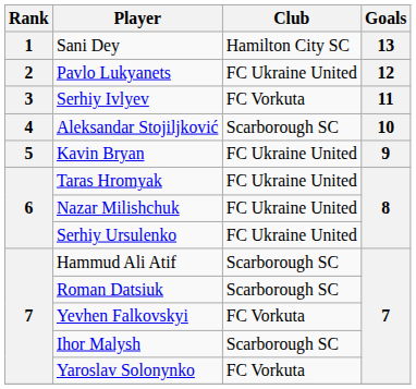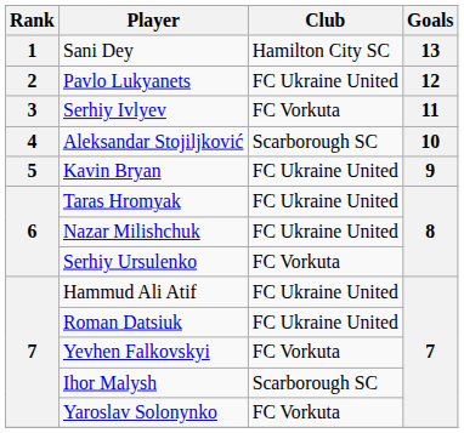Serhiy Ursulenko | Club: FC Ukraine United -> FC Vorkuta
Hammud Ali Atif | Club: Scarborough SC -> FC Ukraine United
Roman Datsiuk | Club: Scarborough SC -> FC Ukraine United
